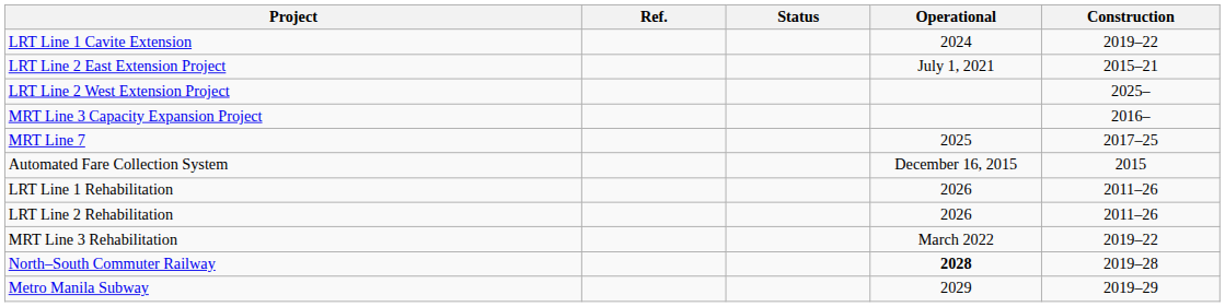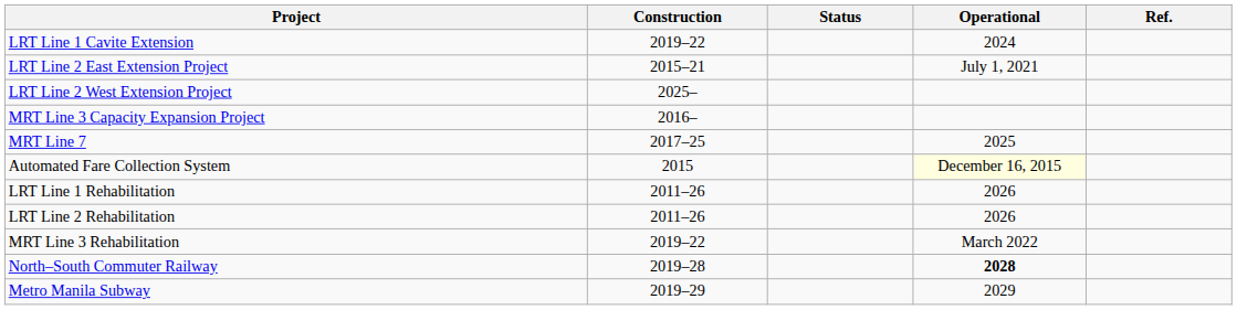columns swapped: Construction <-> Ref.
Automated Fare Collection System | Operational: no background -> lightyellow background
